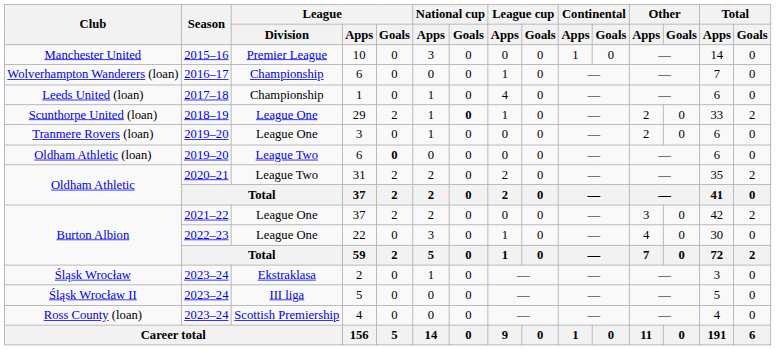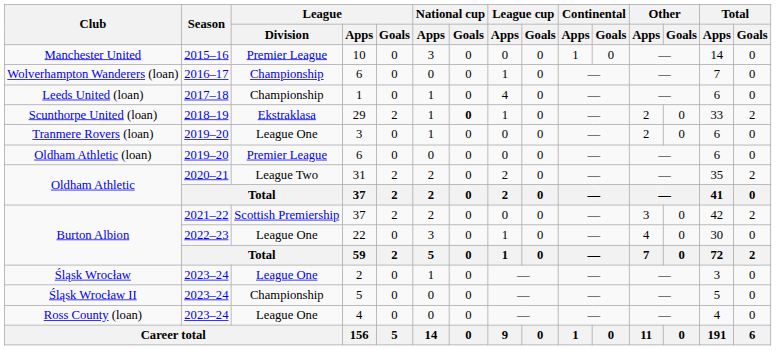Scunthorpe United (loan) | League / Division: League One -> Ekstraklasa
Oldham Athletic (loan) | League / Division: League Two -> Premier League
Oldham Athletic (loan) | League / Goals: bold -> normal
Burton Albion / 37 | League / Division: League One -> Scottish Premiership
Śląsk Wrocław | League / Division: Ekstraklasa -> League One
Śląsk Wrocław II | League / Division: III liga -> Championship
Ross County (loan) | League / Division: Scottish Premiership -> League One
